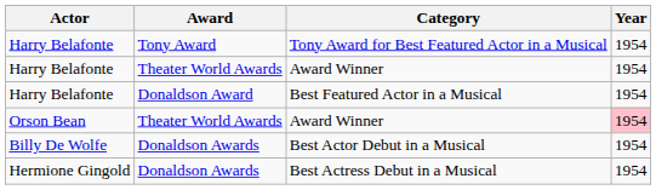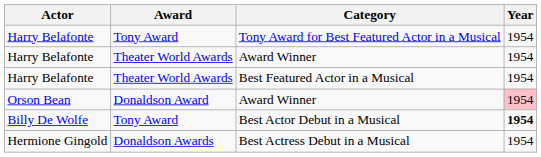Best Featured Actor in a Musical | Award: Donaldson Award -> Theater World Awards
Orson Bean / Award Winner | Award: Theater World Awards -> Donaldson Award
Best Actor Debut in a Musical | Award: Donaldson Awards -> Tony Award
Best Actor Debut in a Musical | Year: normal -> bold
